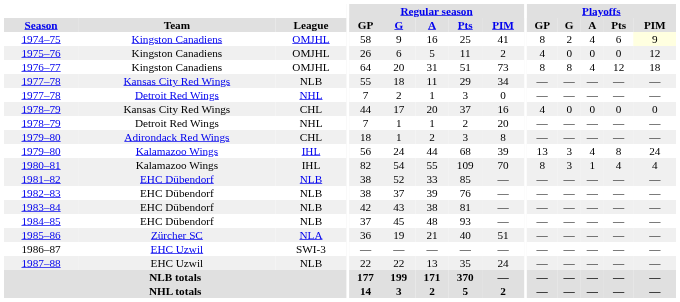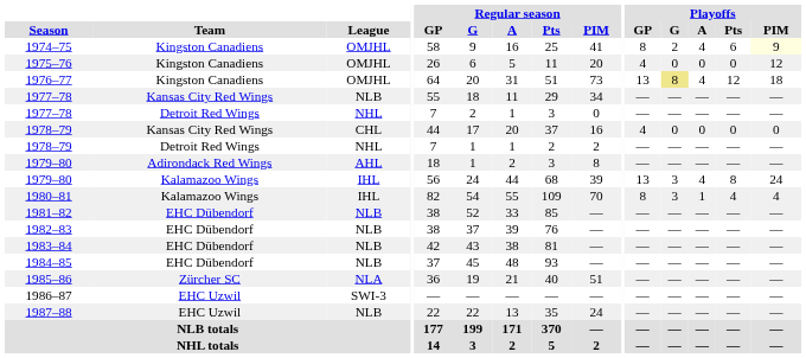1975–76 | Regular season / PIM: 2 -> 20
1976–77 | Playoffs / GP: 8 -> 13
1976–77 | Playoffs / G: no background -> khaki background
1978–79 / Detroit Red Wings | Regular season / PIM: 20 -> 2
1979–80 / Adirondack Red Wings | League: CHL -> AHL
